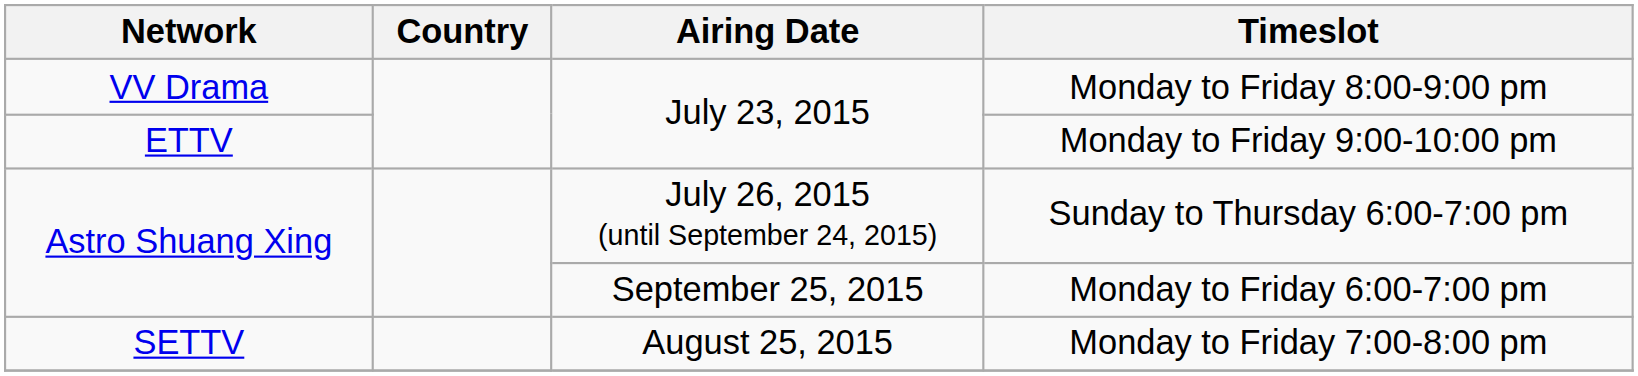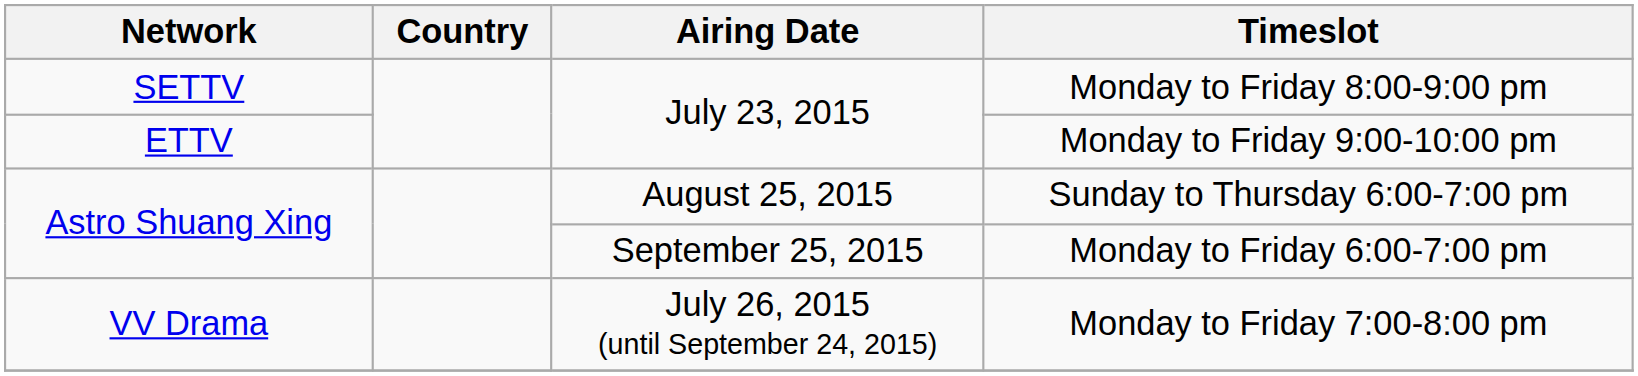Monday to Friday 8:00-9:00 pm | Network: VV Drama -> SETTV
Sunday to Thursday 6:00-7:00 pm | Airing Date: July 26, 2015 (until September 24, 2015) -> August 25, 2015
Monday to Friday 7:00-8:00 pm | Network: SETTV -> VV Drama
Monday to Friday 7:00-8:00 pm | Airing Date: August 25, 2015 -> July 26, 2015 (until September 24, 2015)
